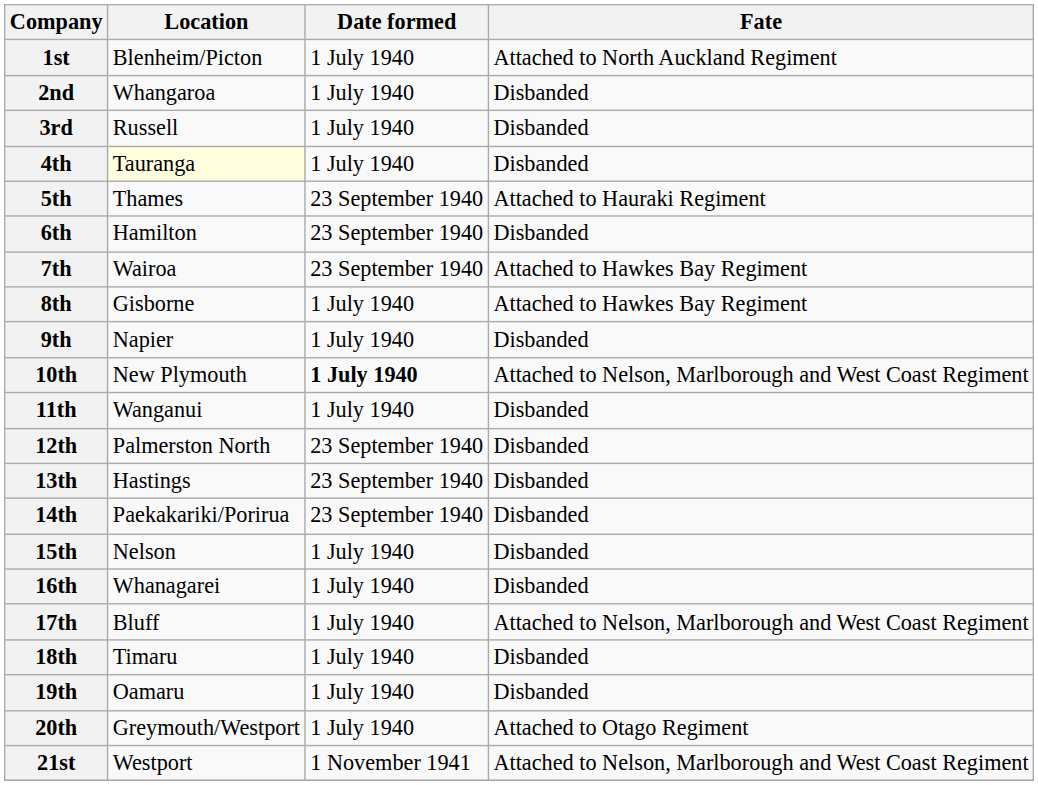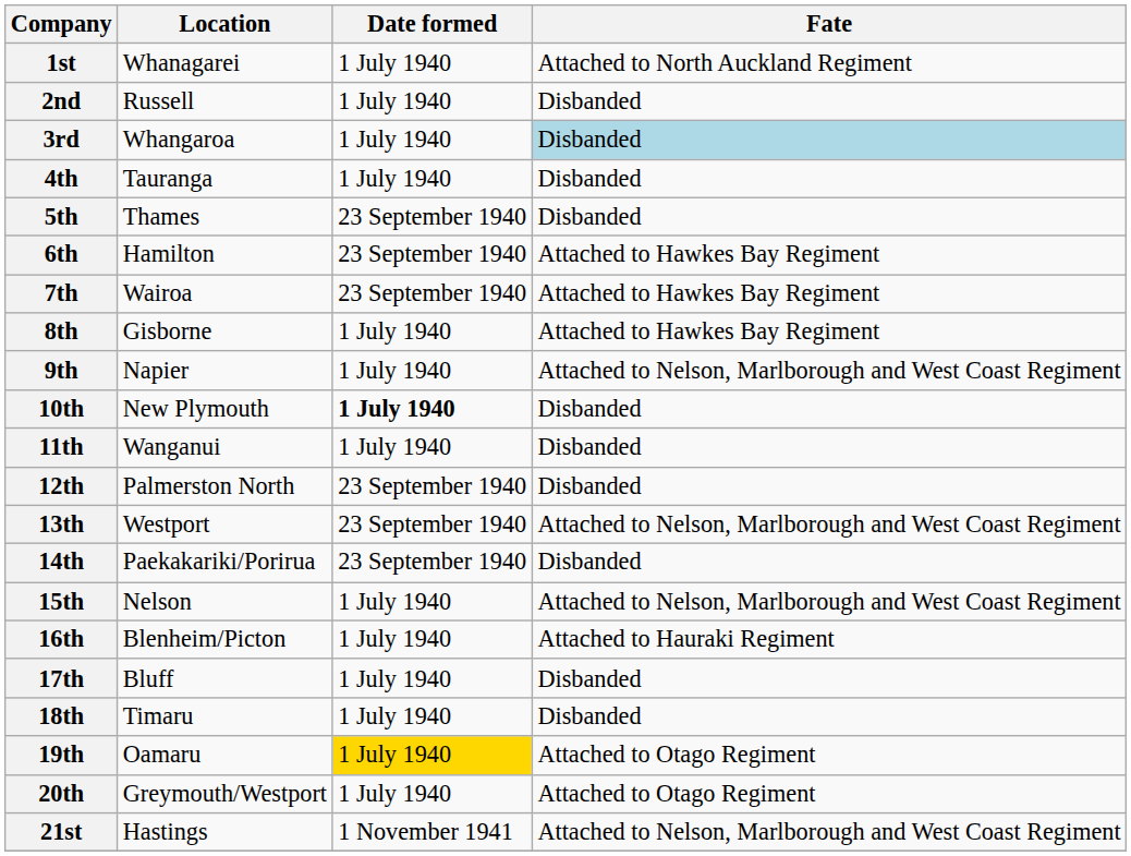1st | Location: Blenheim/Picton -> Whanagarei
2nd | Location: Whangaroa -> Russell
3rd | Location: Russell -> Whangaroa
3rd | Fate: no background -> lightblue background
4th | Location: lightyellow background -> no background
5th | Fate: Attached to Hauraki Regiment -> Disbanded
6th | Fate: Disbanded -> Attached to Hawkes Bay Regiment
9th | Fate: Disbanded -> Attached to Nelson, Marlborough and West Coast Regiment
10th | Fate: Attached to Nelson, Marlborough and West Coast Regiment -> Disbanded
13th | Location: Hastings -> Westport
13th | Fate: Disbanded -> Attached to Nelson, Marlborough and West Coast Regiment
15th | Fate: Disbanded -> Attached to Nelson, Marlborough and West Coast Regiment
16th | Location: Whanagarei -> Blenheim/Picton
16th | Fate: Disbanded -> Attached to Hauraki Regiment
17th | Fate: Attached to Nelson, Marlborough and West Coast Regiment -> Disbanded
19th | Date formed: no background -> gold background
19th | Fate: Disbanded -> Attached to Otago Regiment
21st | Location: Westport -> Hastings
